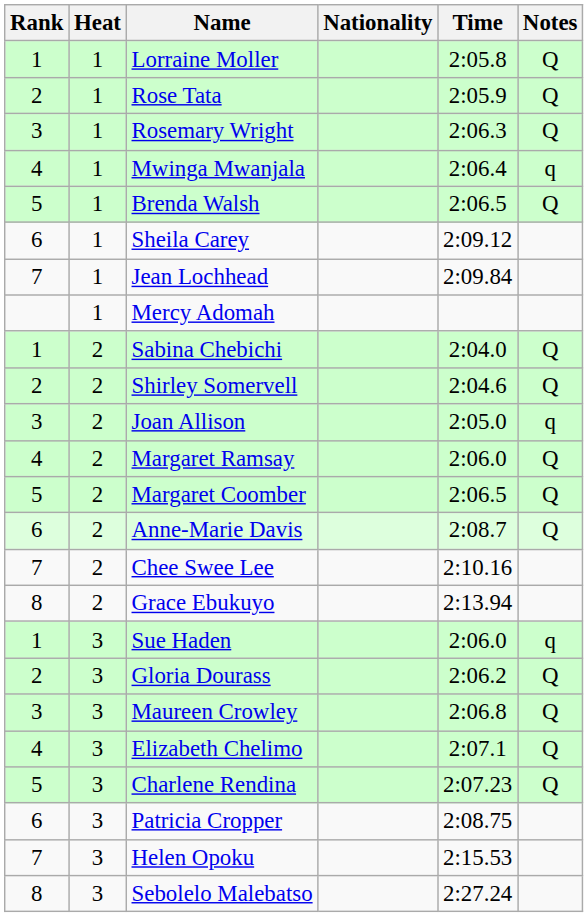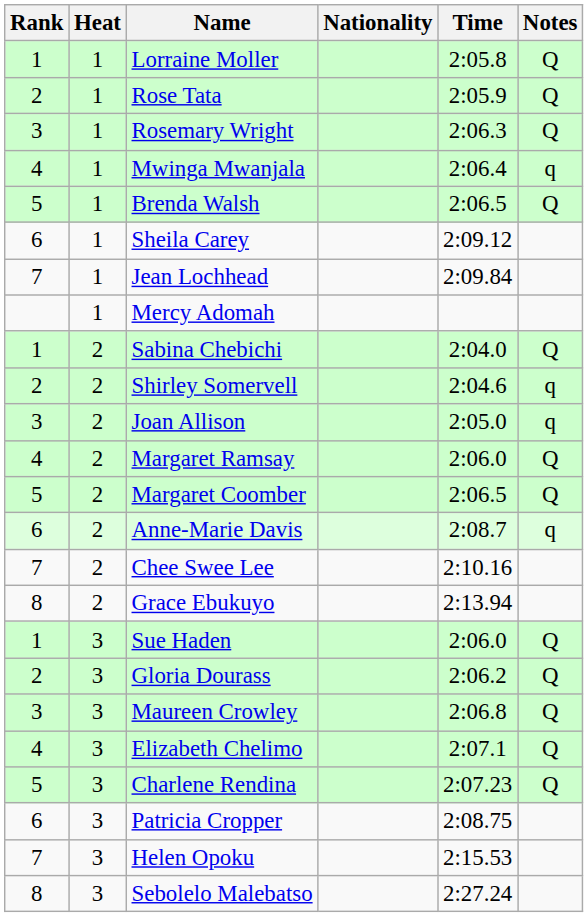Shirley Somervell | Notes: Q -> q
Anne-Marie Davis | Notes: Q -> q
Sue Haden | Notes: q -> Q
